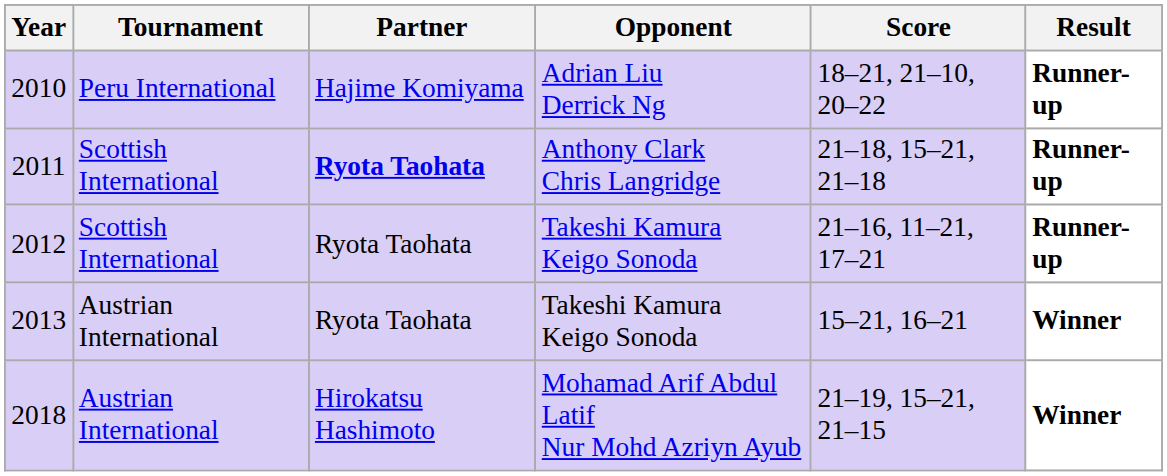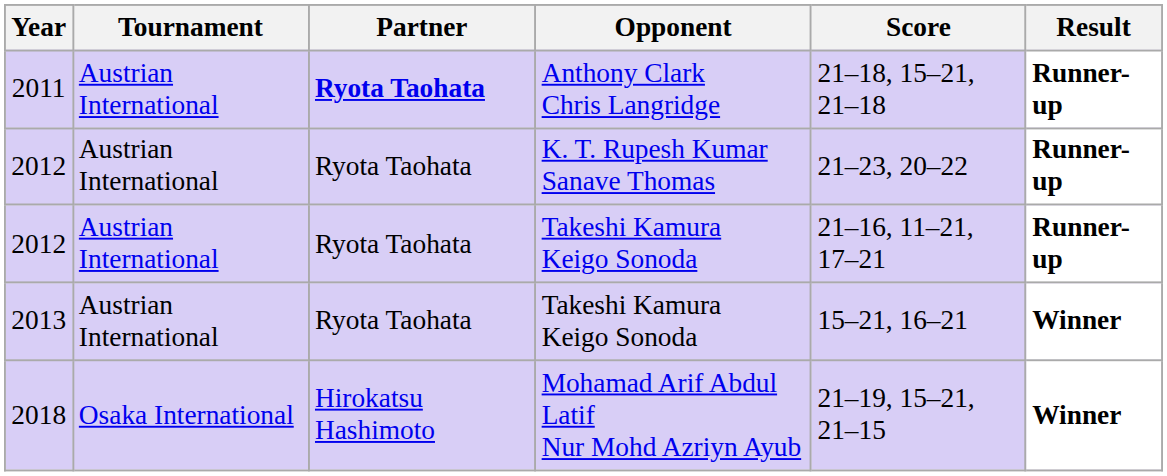- row: 2010 | Peru International | Hajime Komiyama | Adrian Liu Derrick Ng | 18–21, 21–10, 20–22 | Runner-up
2011 | Tournament: Scottish International -> Austrian International
+ row: 2012 | Austrian International | Ryota Taohata | K. T. Rupesh Kumar Sanave Thomas | 21–23, 20–22 | Runner-up
2012 / Takeshi Kamura Keigo Sonoda | Tournament: Scottish International -> Austrian International
2018 | Tournament: Austrian International -> Osaka International
